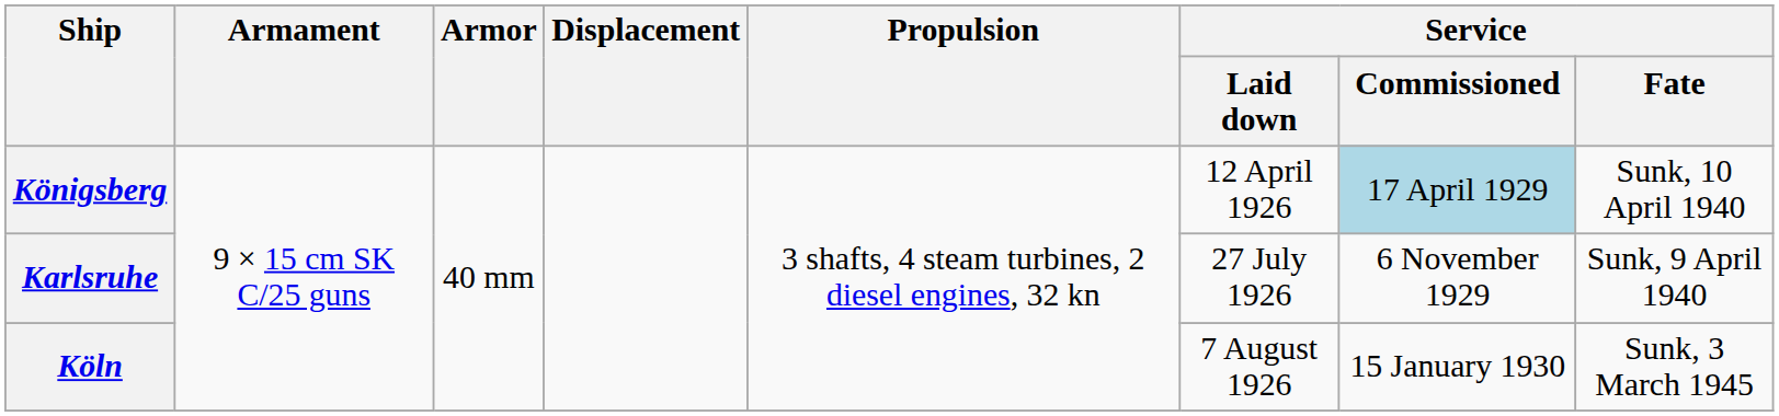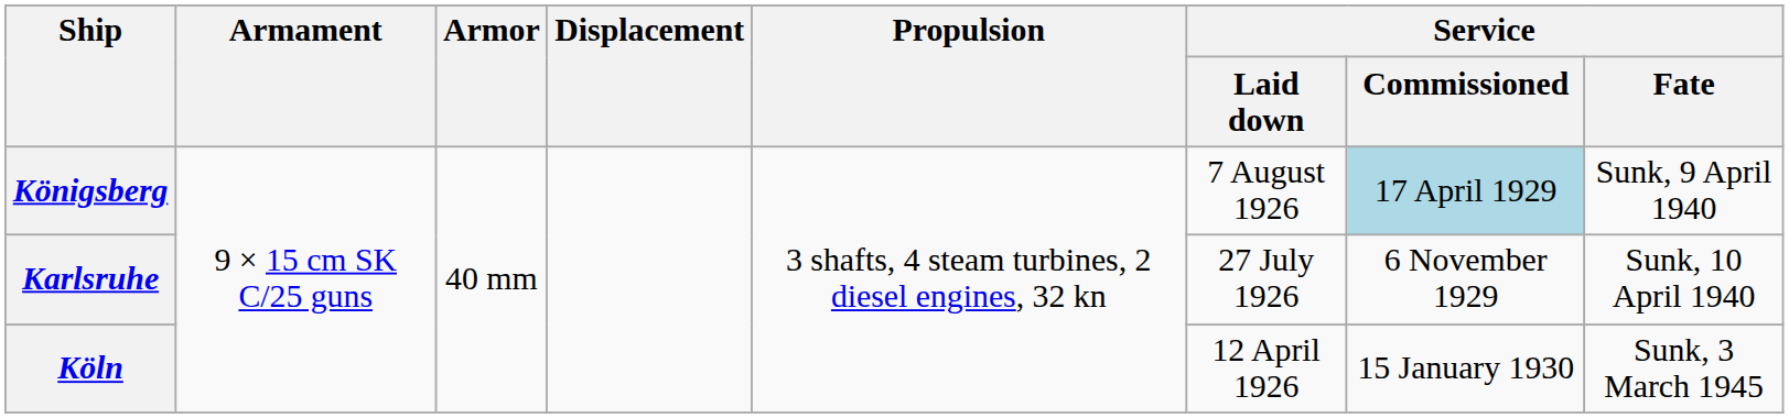Königsberg | Service / Laid down: 12 April 1926 -> 7 August 1926
Königsberg | Service / Fate: Sunk, 10 April 1940 -> Sunk, 9 April 1940
Karlsruhe | Service / Fate: Sunk, 9 April 1940 -> Sunk, 10 April 1940
Köln | Service / Laid down: 7 August 1926 -> 12 April 1926
